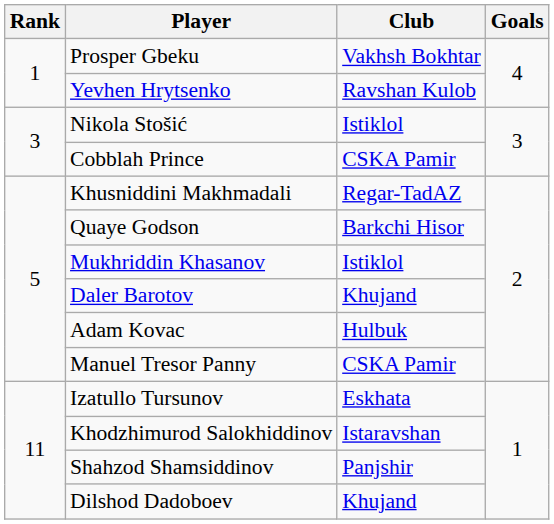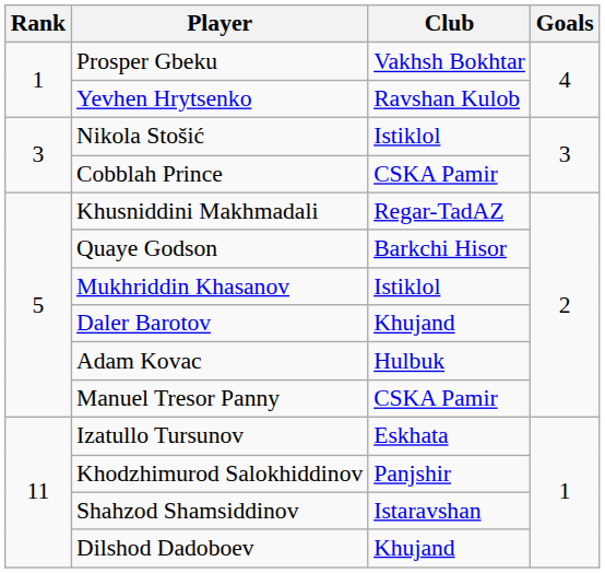Khodzhimurod Salokhiddinov | Club: Istaravshan -> Panjshir
Shahzod Shamsiddinov | Club: Panjshir -> Istaravshan
